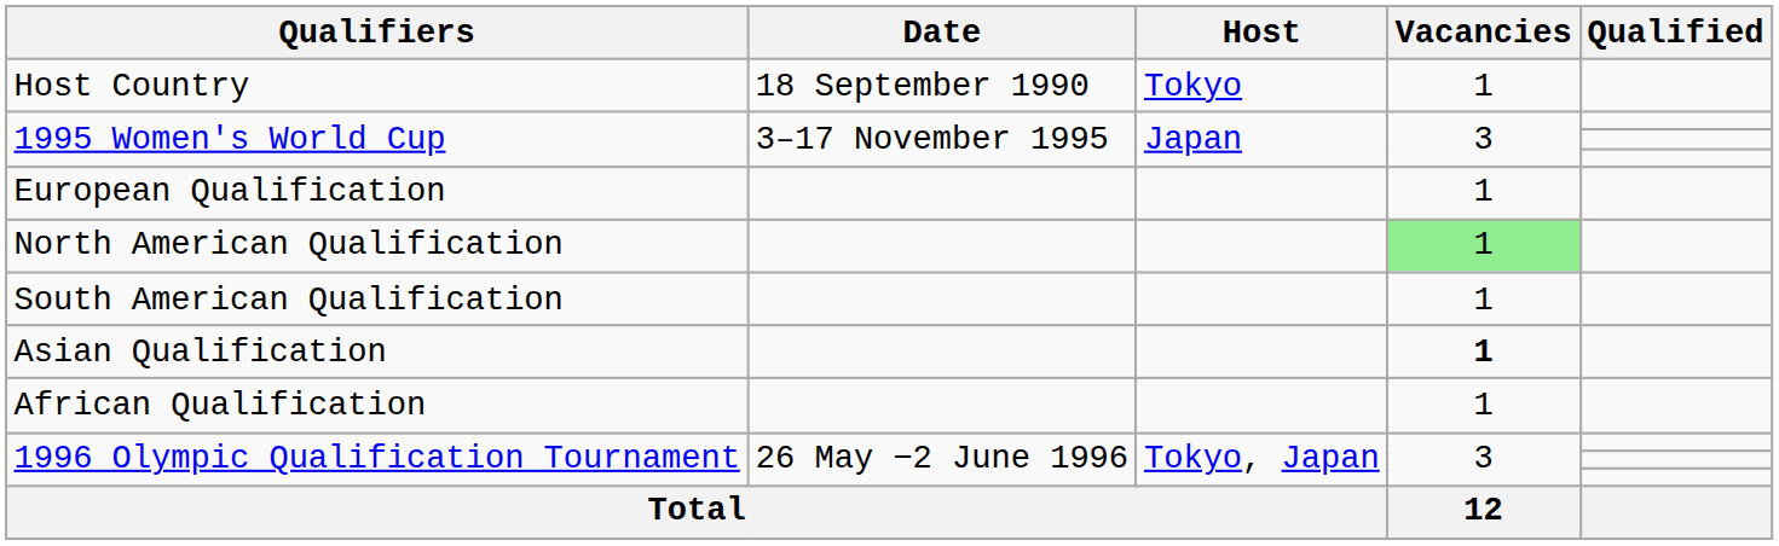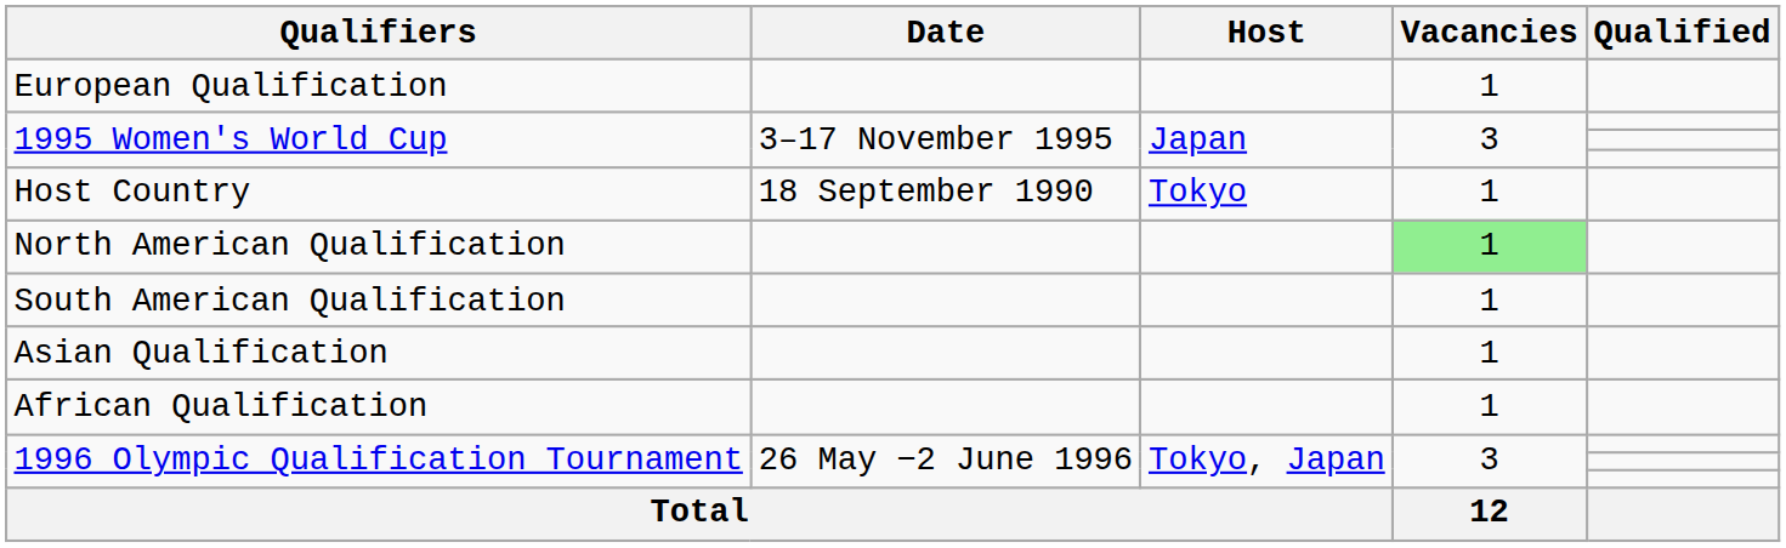rows swapped: Host Country <-> European Qualification
Asian Qualification | Vacancies: bold -> normal
